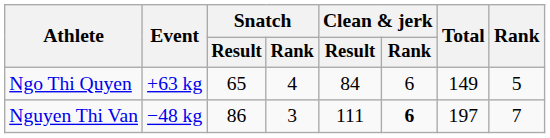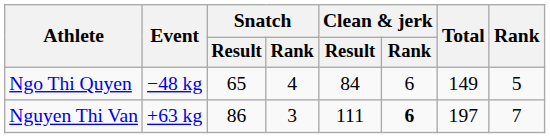Ngo Thi Quyen | Event: +63 kg -> −48 kg
Nguyen Thi Van | Event: −48 kg -> +63 kg
